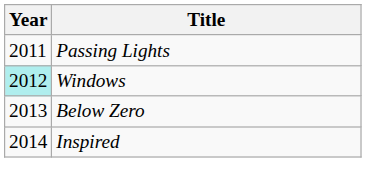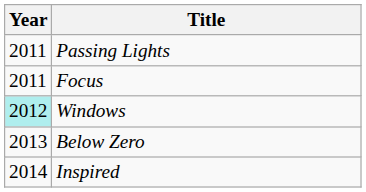+ row: 2011 | Focus
